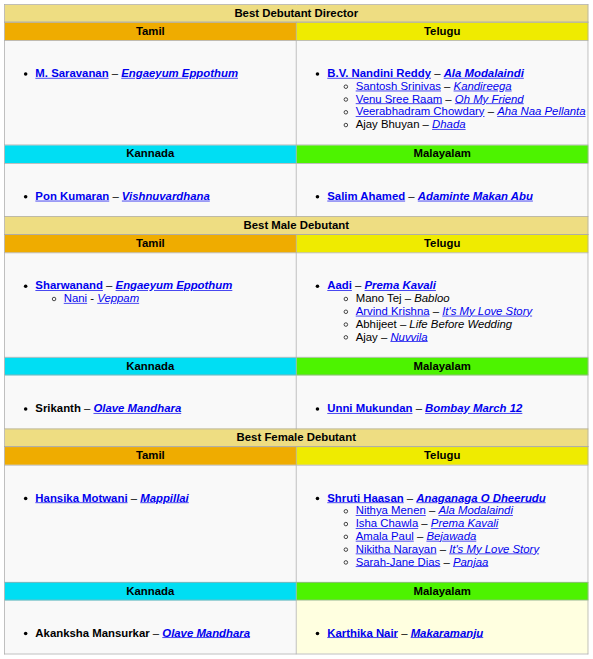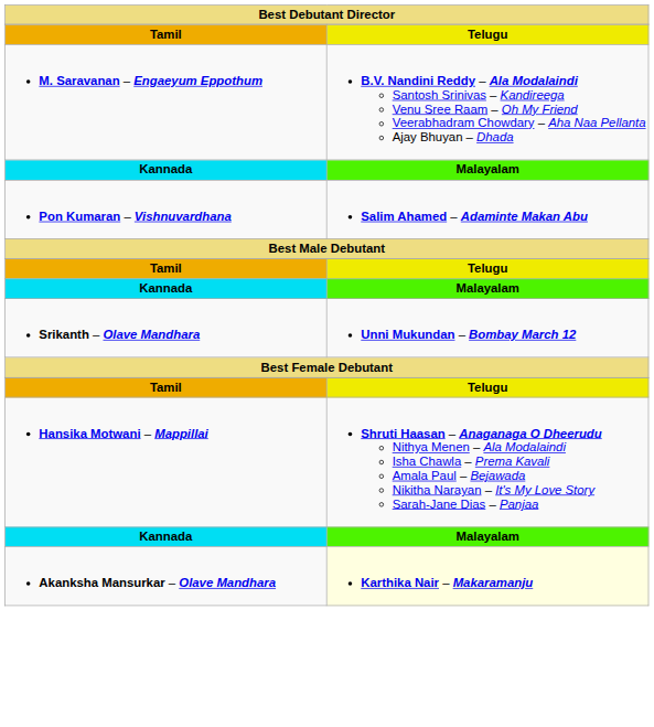- row: Sharwanand – Engaeyum Eppothum Nani - Veppam | Aadi – Prema Kavali Mano Tej – Babloo Arvind Krishna – It's My Love Story Abhijeet – Life Before Wedding Ajay – Nuvvila
